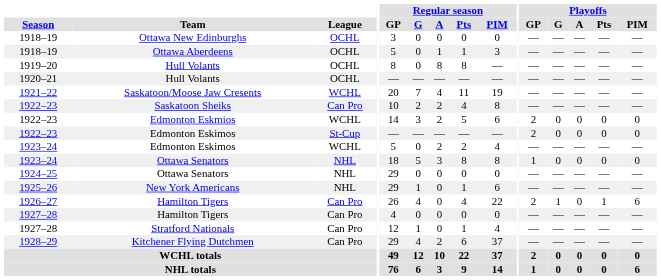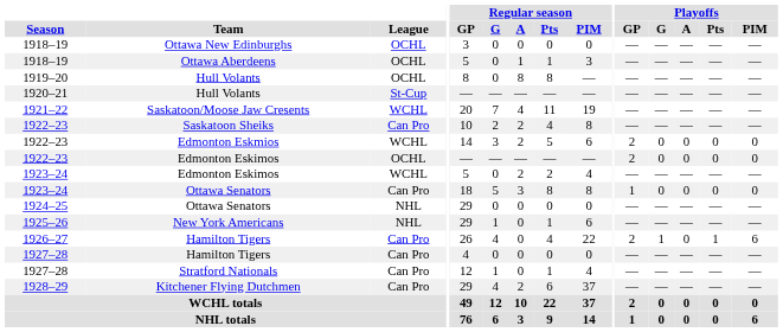1920–21 / Hull Volants | League: OCHL -> St-Cup
1922–23 / Edmonton Eskimos | League: St-Cup -> OCHL
1923–24 / Ottawa Senators | League: NHL -> Can Pro
